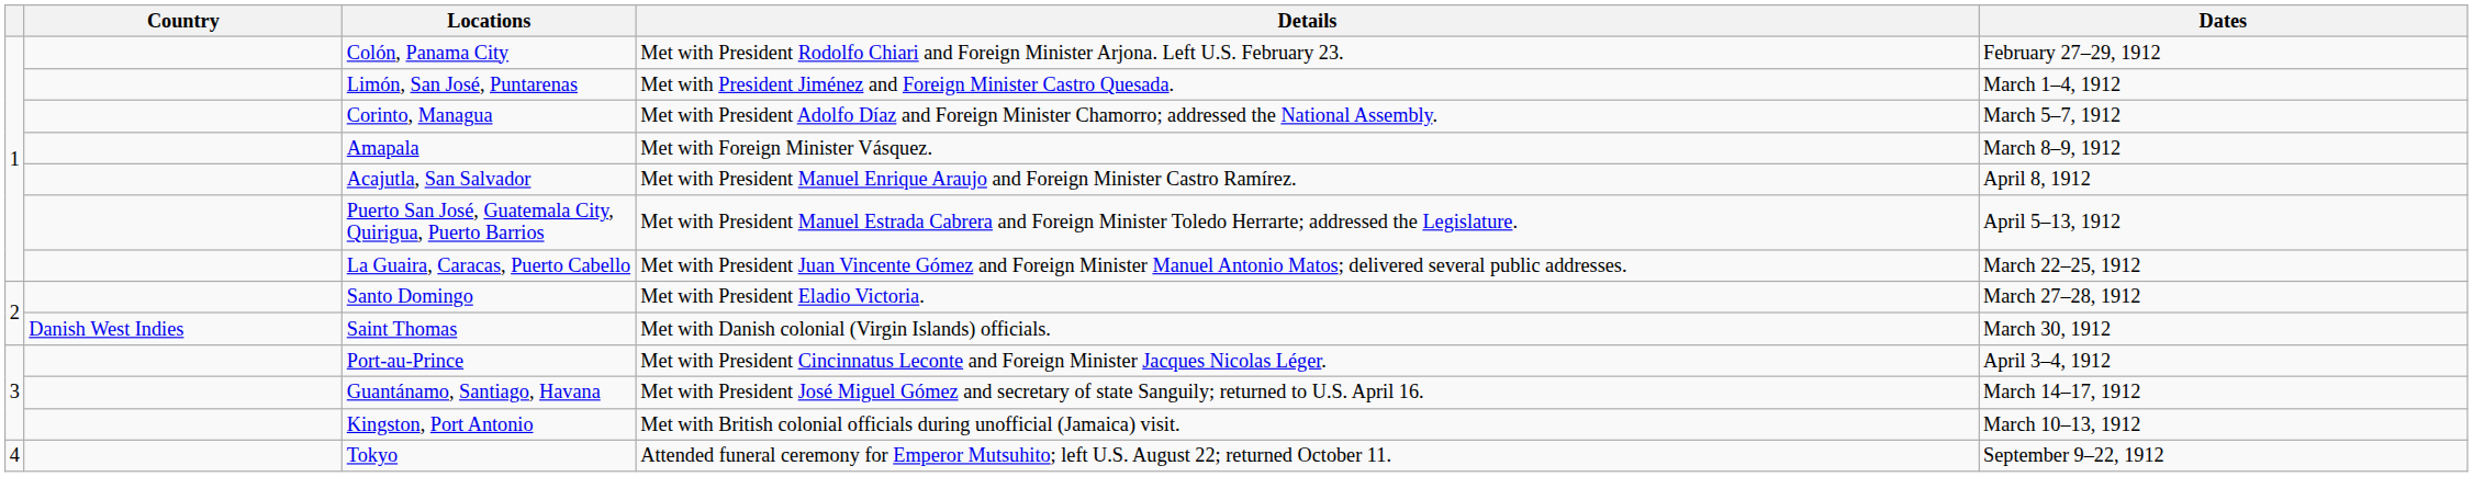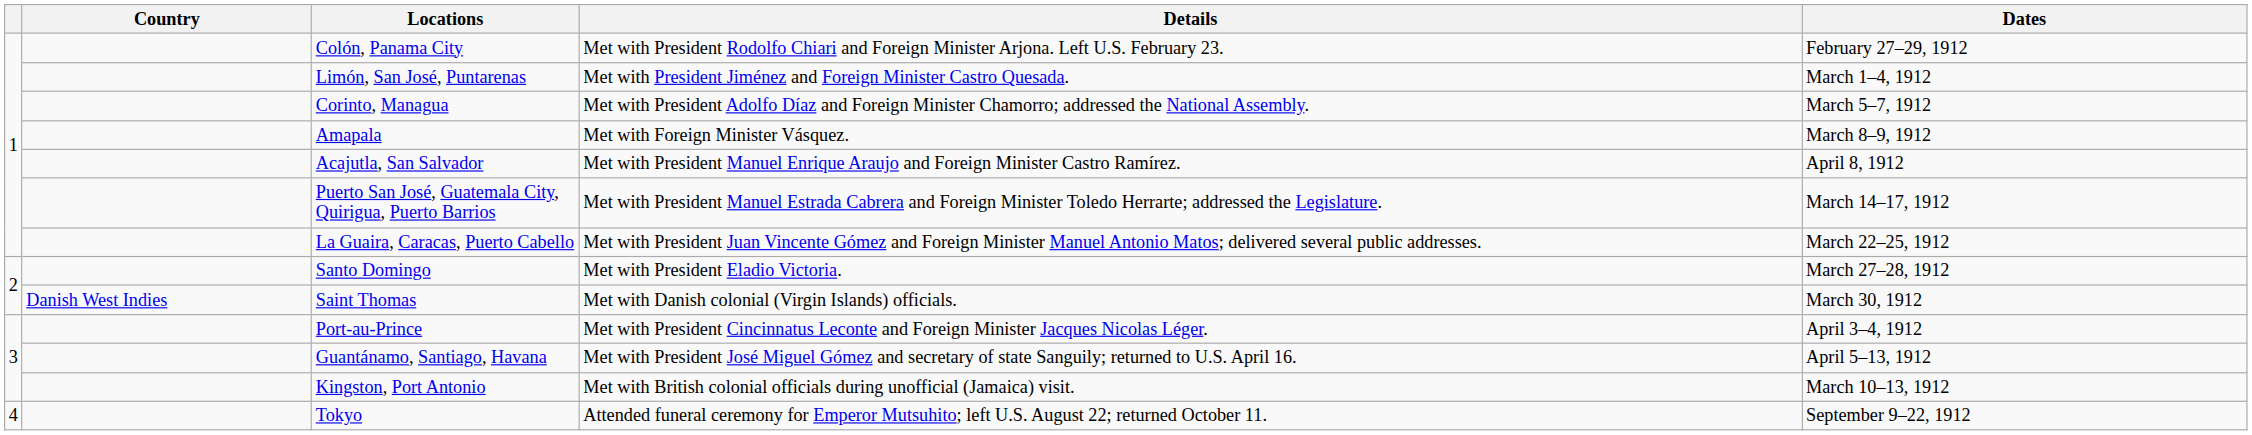Puerto San José, Guatemala City, Quirigua, Puerto Barrios | Dates: April 5–13, 1912 -> March 14–17, 1912
Guantánamo, Santiago, Havana | Dates: March 14–17, 1912 -> April 5–13, 1912
